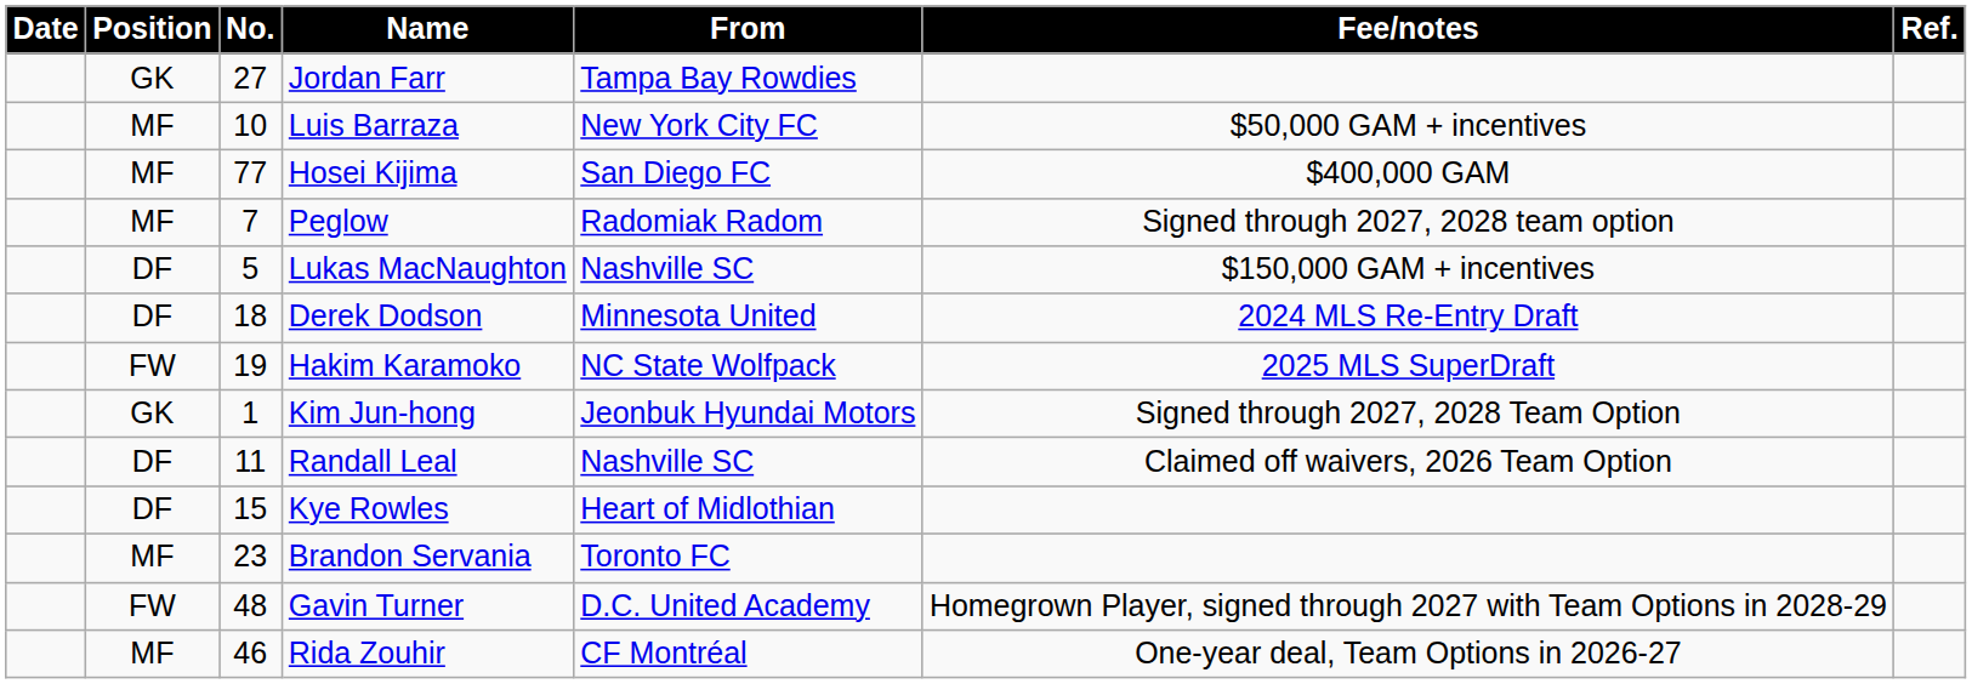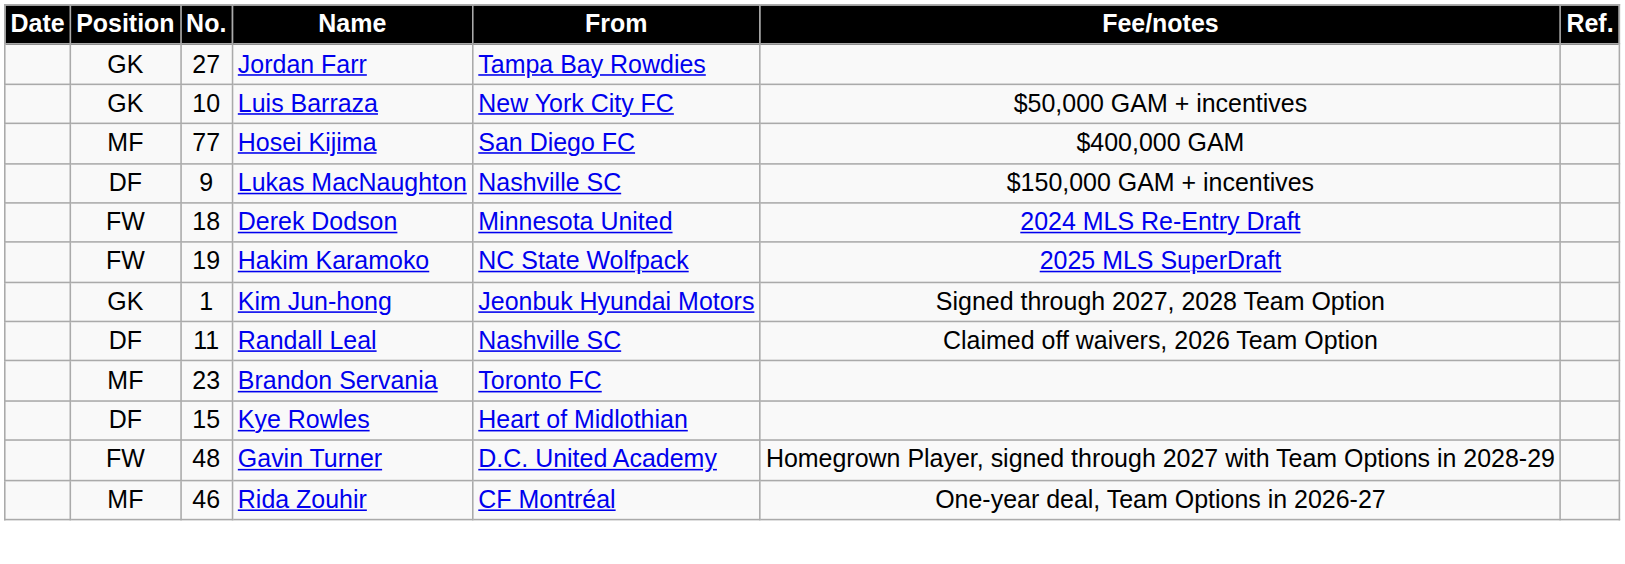Luis Barraza | Position: MF -> GK
- row: MF | 7 | Peglow | Radomiak Radom | Signed through 2027, 2028 team option
Lukas MacNaughton | No.: 5 -> 9
Derek Dodson | Position: DF -> FW
rows swapped: Kye Rowles <-> Brandon Servania
